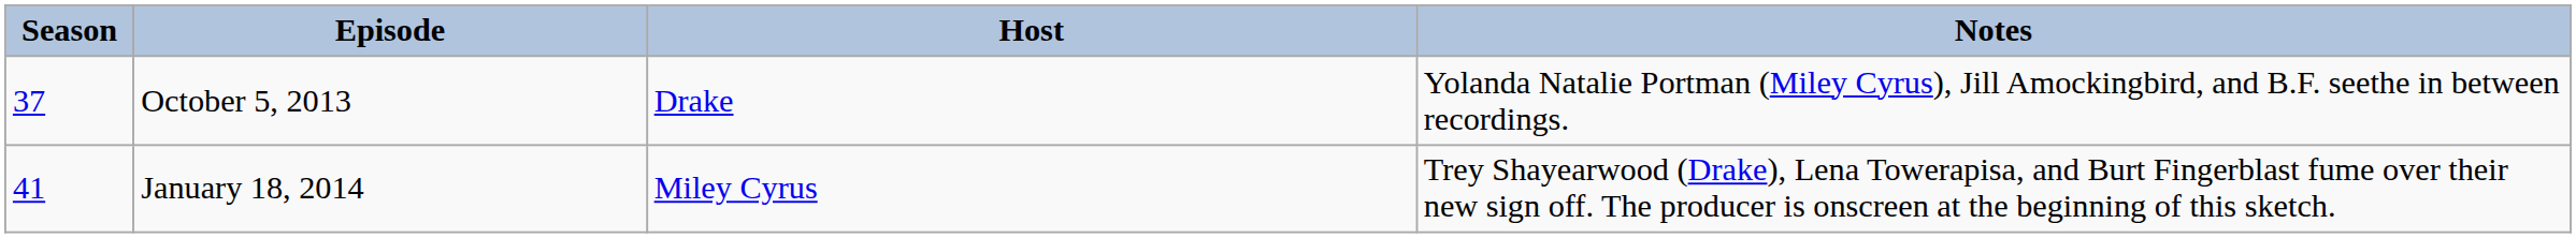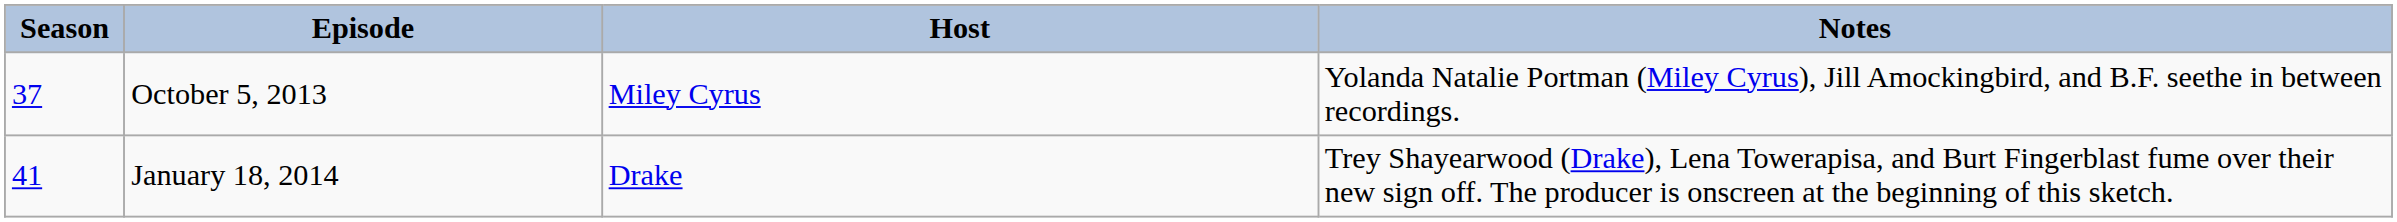October 5, 2013 | Host: Drake -> Miley Cyrus
January 18, 2014 | Host: Miley Cyrus -> Drake
